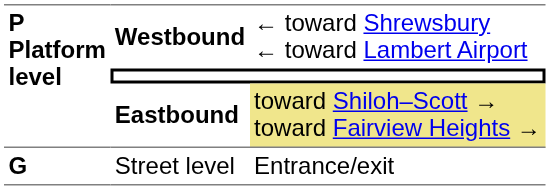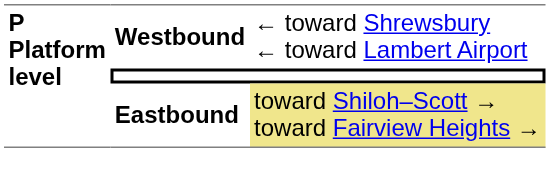- row: G | Street level | Entrance/exit
